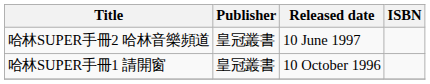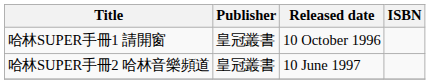rows swapped: 哈林SUPER手冊1 請開窗 <-> 哈林SUPER手冊2 哈林音樂頻道
